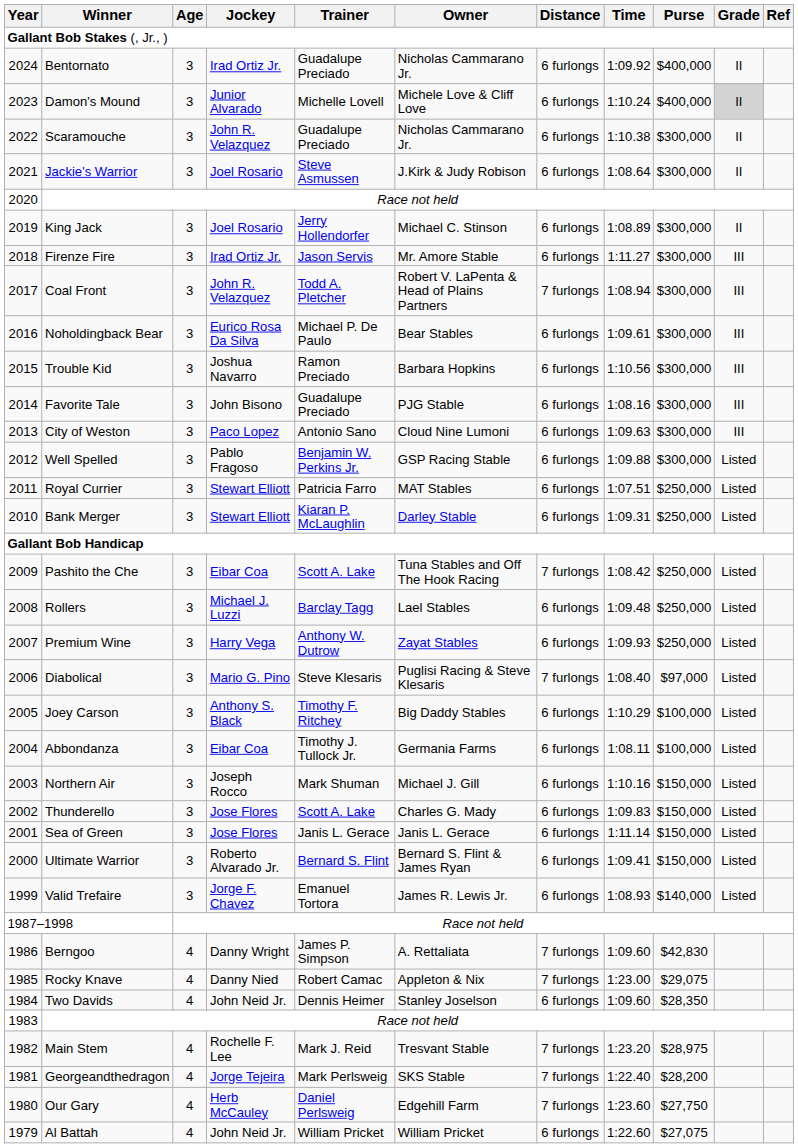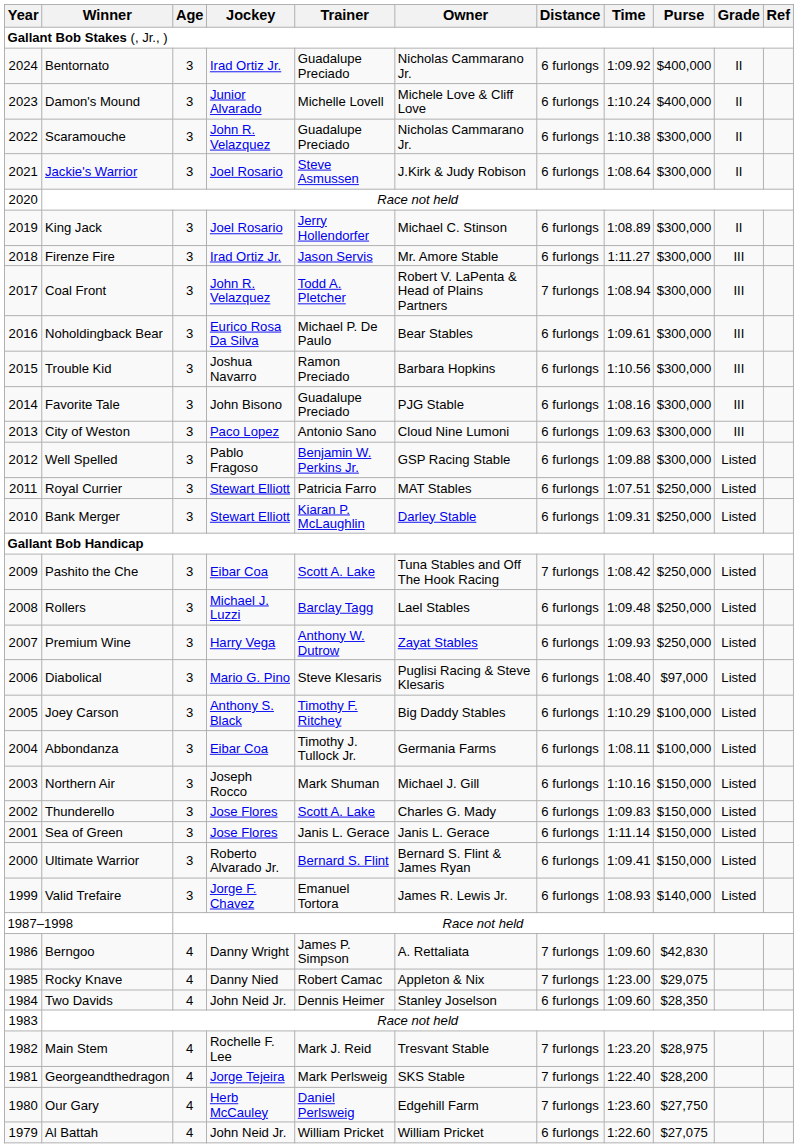Damon's Mound | Grade: lightgrey background -> no background
Diabolical | Distance: 7 furlongs -> 6 furlongs
